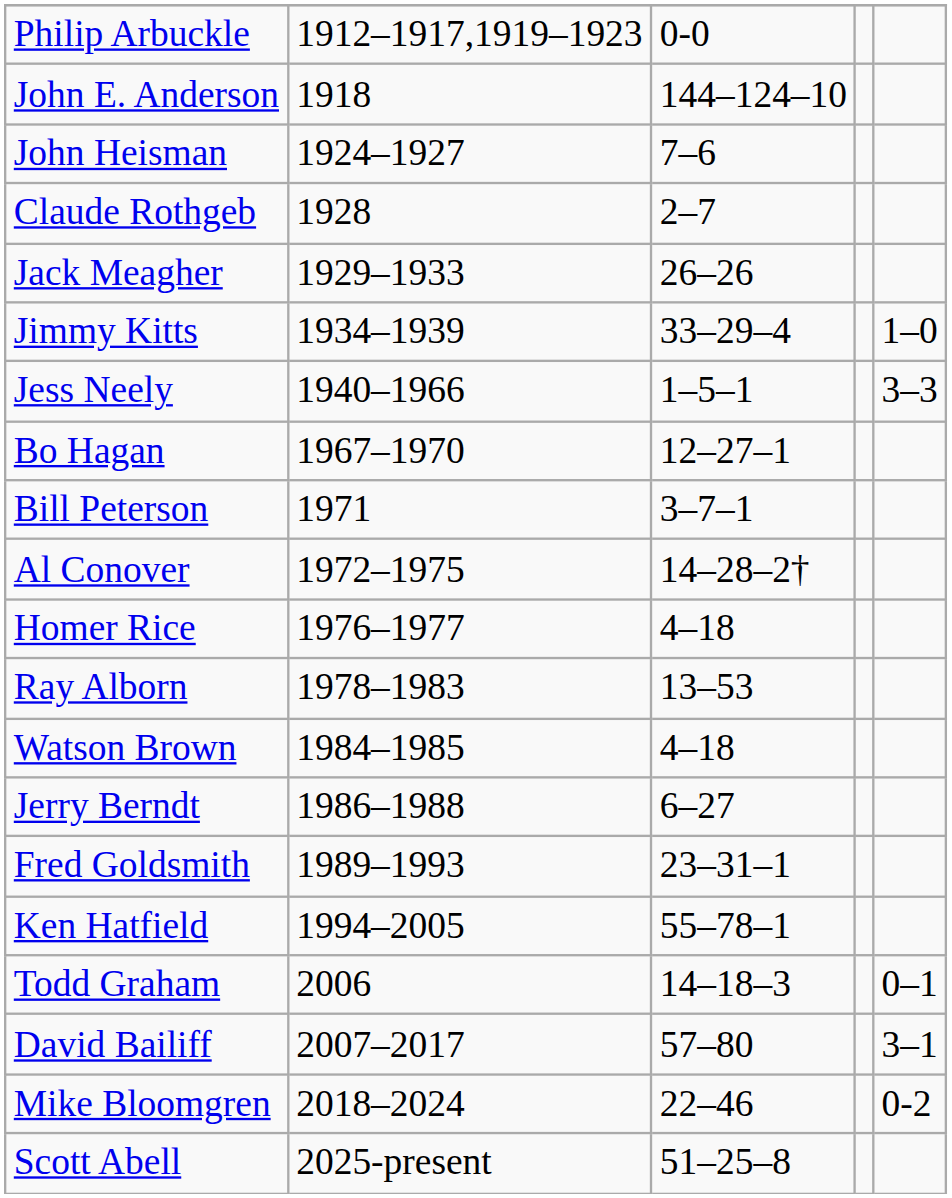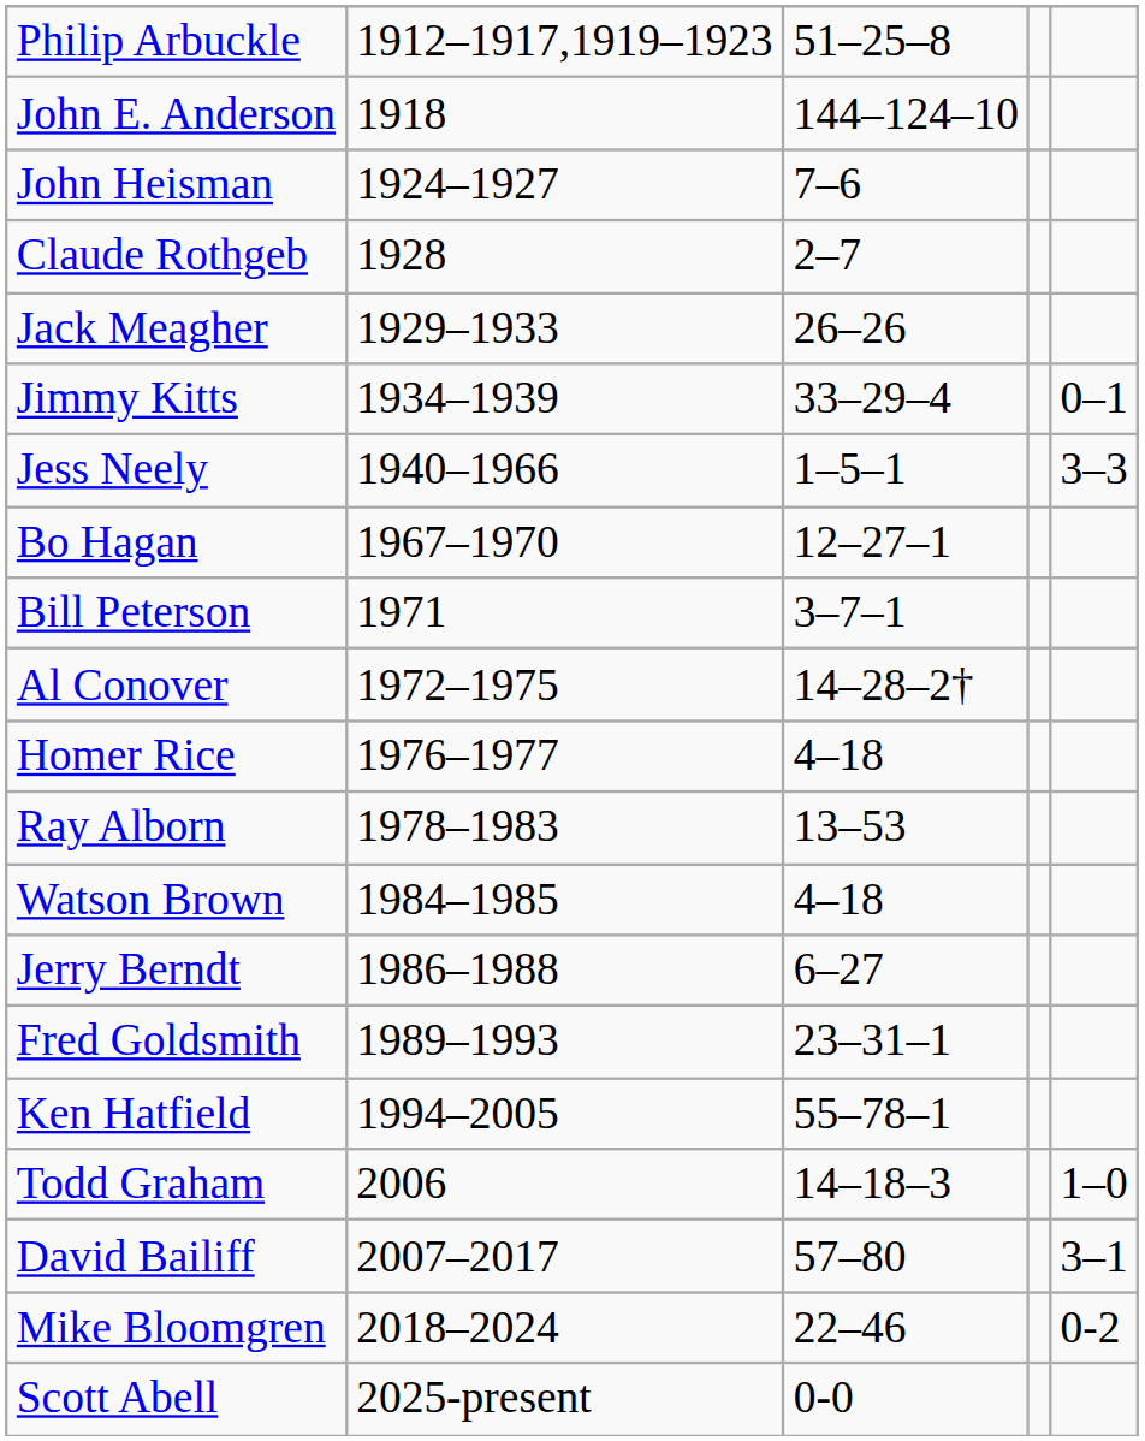Philip Arbuckle | column 3: 0-0 -> 51–25–8
Jimmy Kitts | column 5: 1–0 -> 0–1
Todd Graham | column 5: 0–1 -> 1–0
Scott Abell | column 3: 51–25–8 -> 0-0
